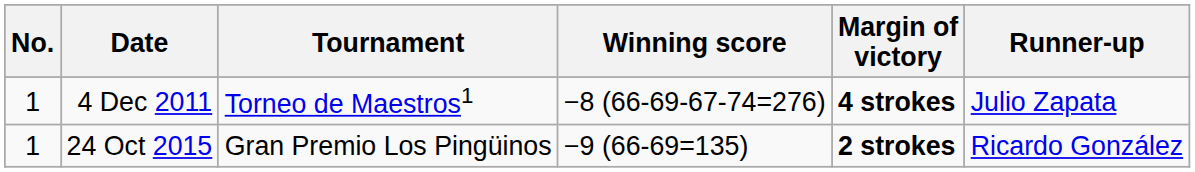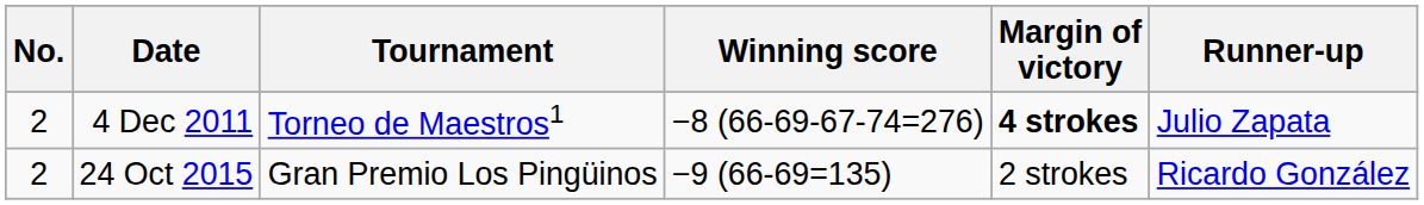4 Dec 2011 | No.: 1 -> 2
24 Oct 2015 | No.: 1 -> 2
24 Oct 2015 | Margin of victory: bold -> normal
